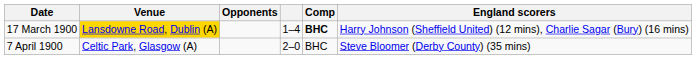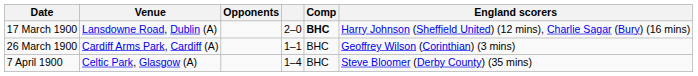17 March 1900 | Venue: gold background -> no background
17 March 1900 | column 4: 1–4 -> 2–0
+ row: 26 March 1900 | Cardiff Arms Park, Cardiff (A) | 1–1 | BHC | Geoffrey Wilson (Corinthian) (3 mins)
7 April 1900 | column 4: 2–0 -> 1–4
